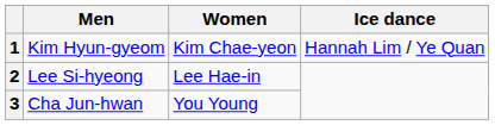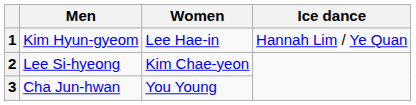1 | Women: Kim Chae-yeon -> Lee Hae-in
2 | Women: Lee Hae-in -> Kim Chae-yeon
